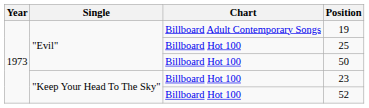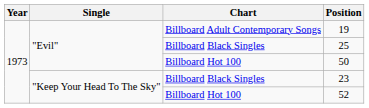25 | Chart: Billboard Hot 100 -> Billboard Black Singles
23 | Chart: Billboard Hot 100 -> Billboard Black Singles
